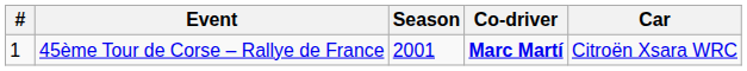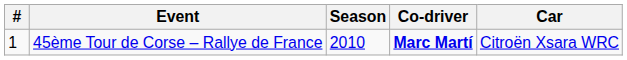45ème Tour de Corse – Rallye de France | Season: 2001 -> 2010
